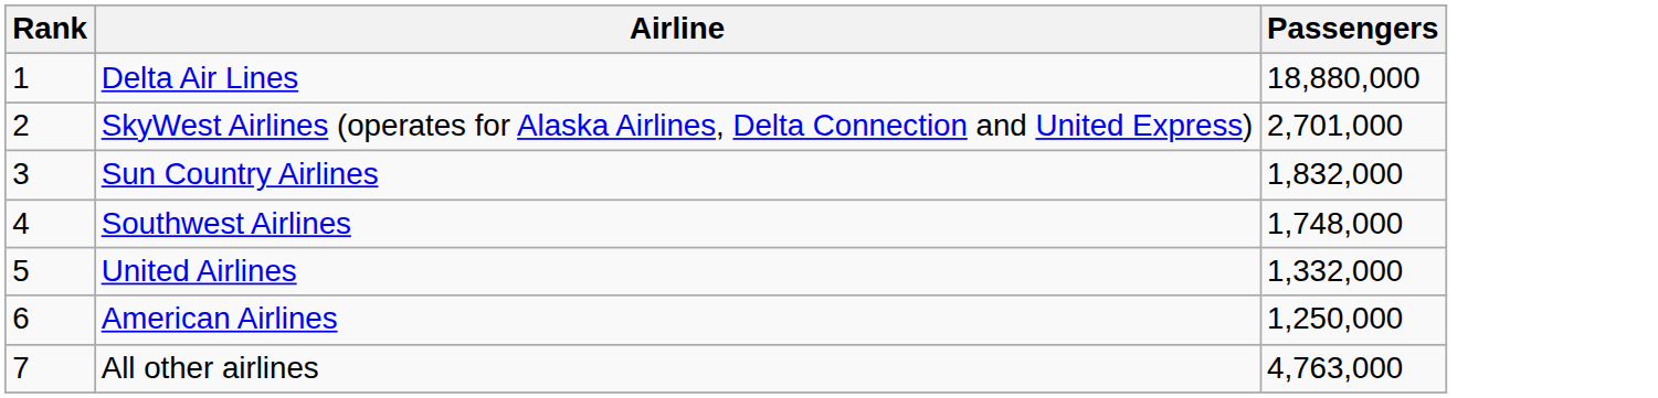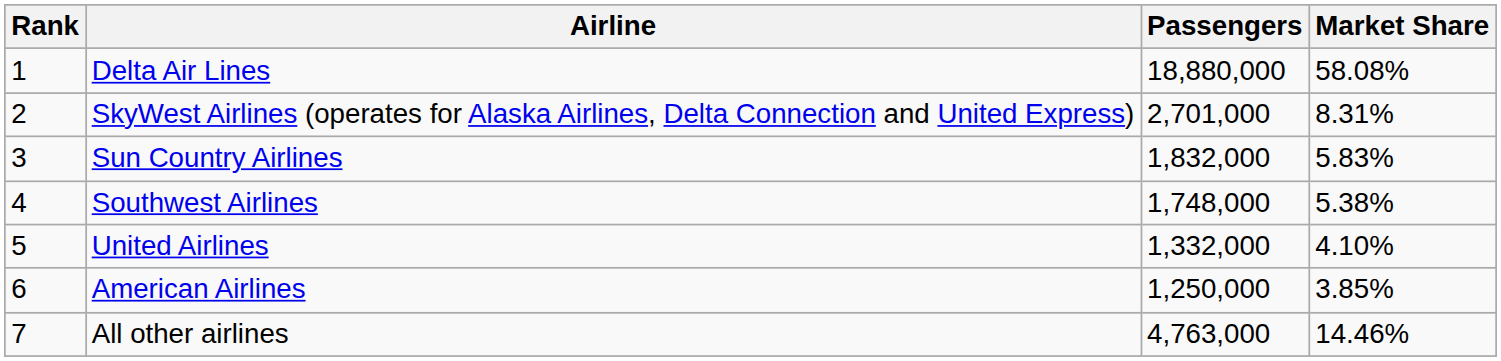+ column: Market Share | 58.08% | 8.31% | 5.83% | 5.38% | 4.10% | 3.85% | 14.46%
